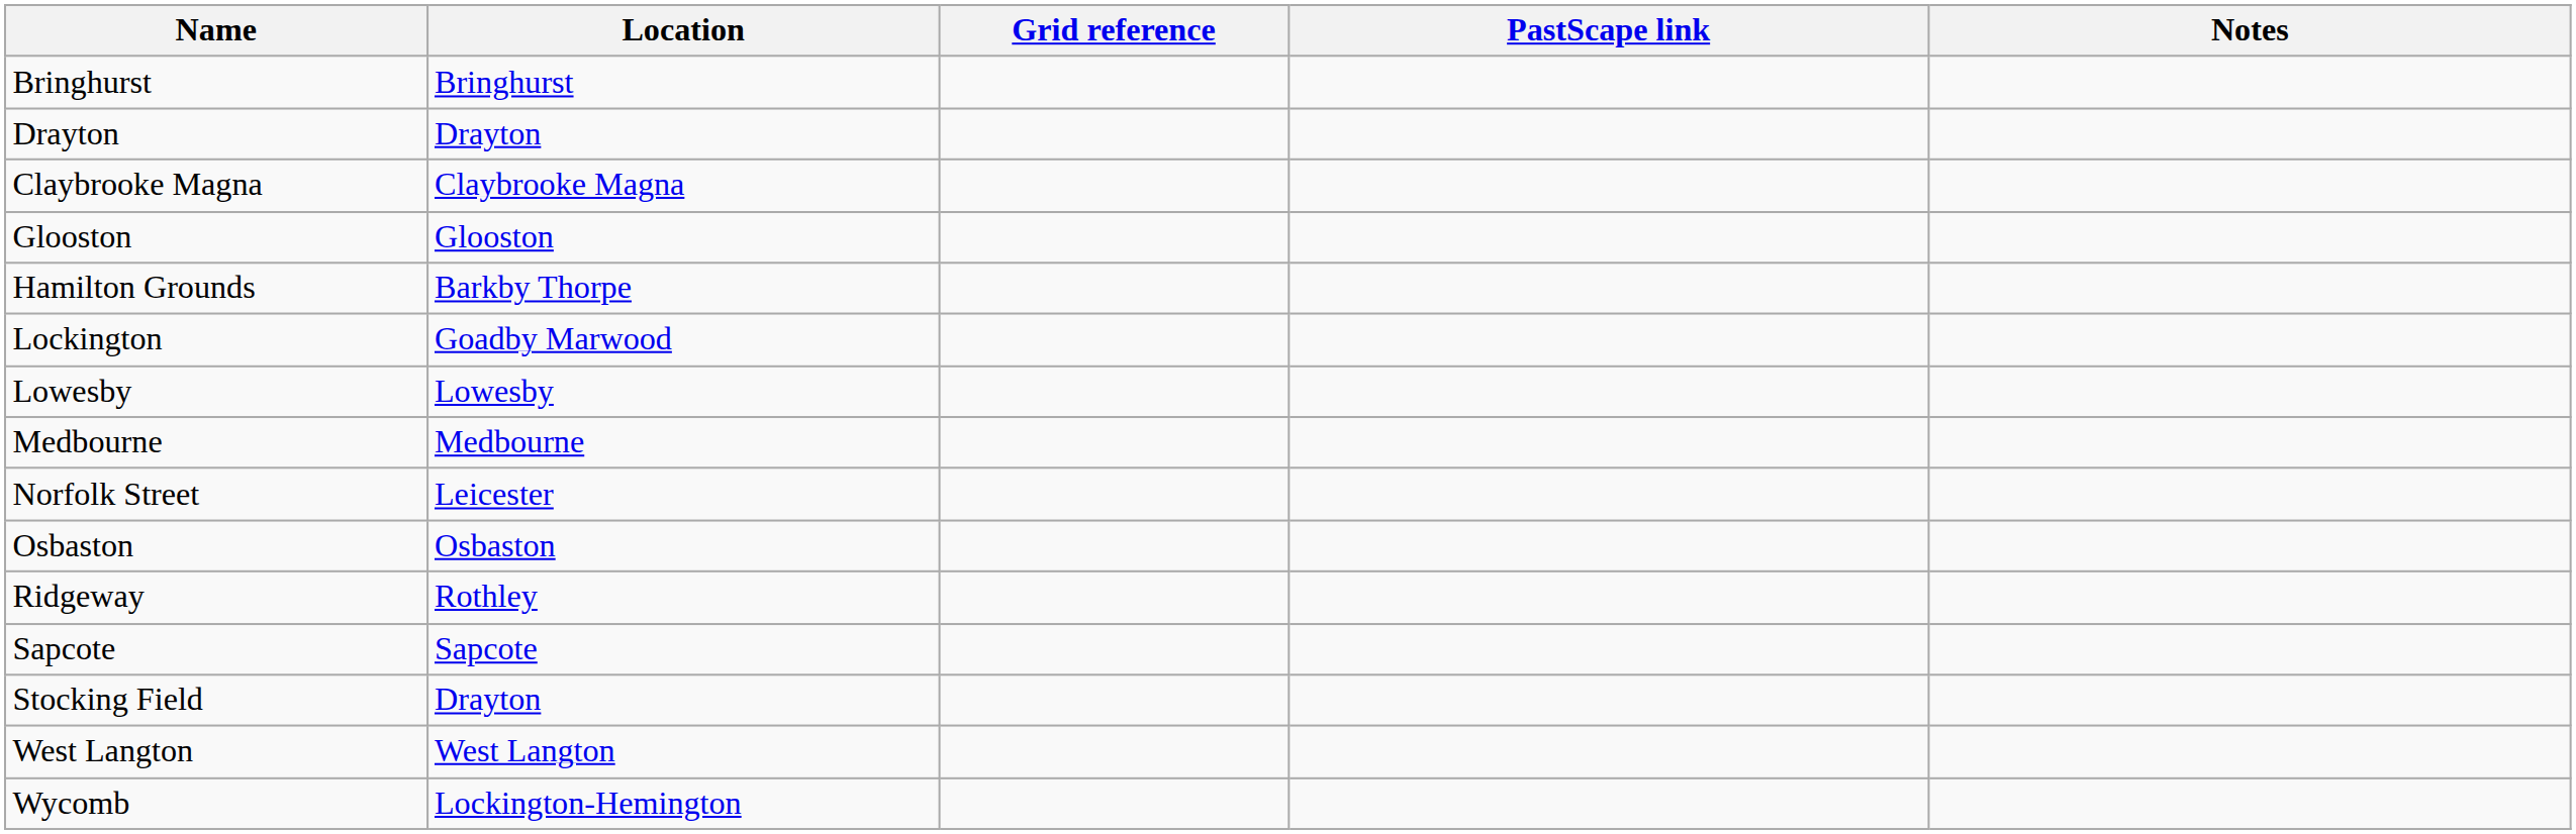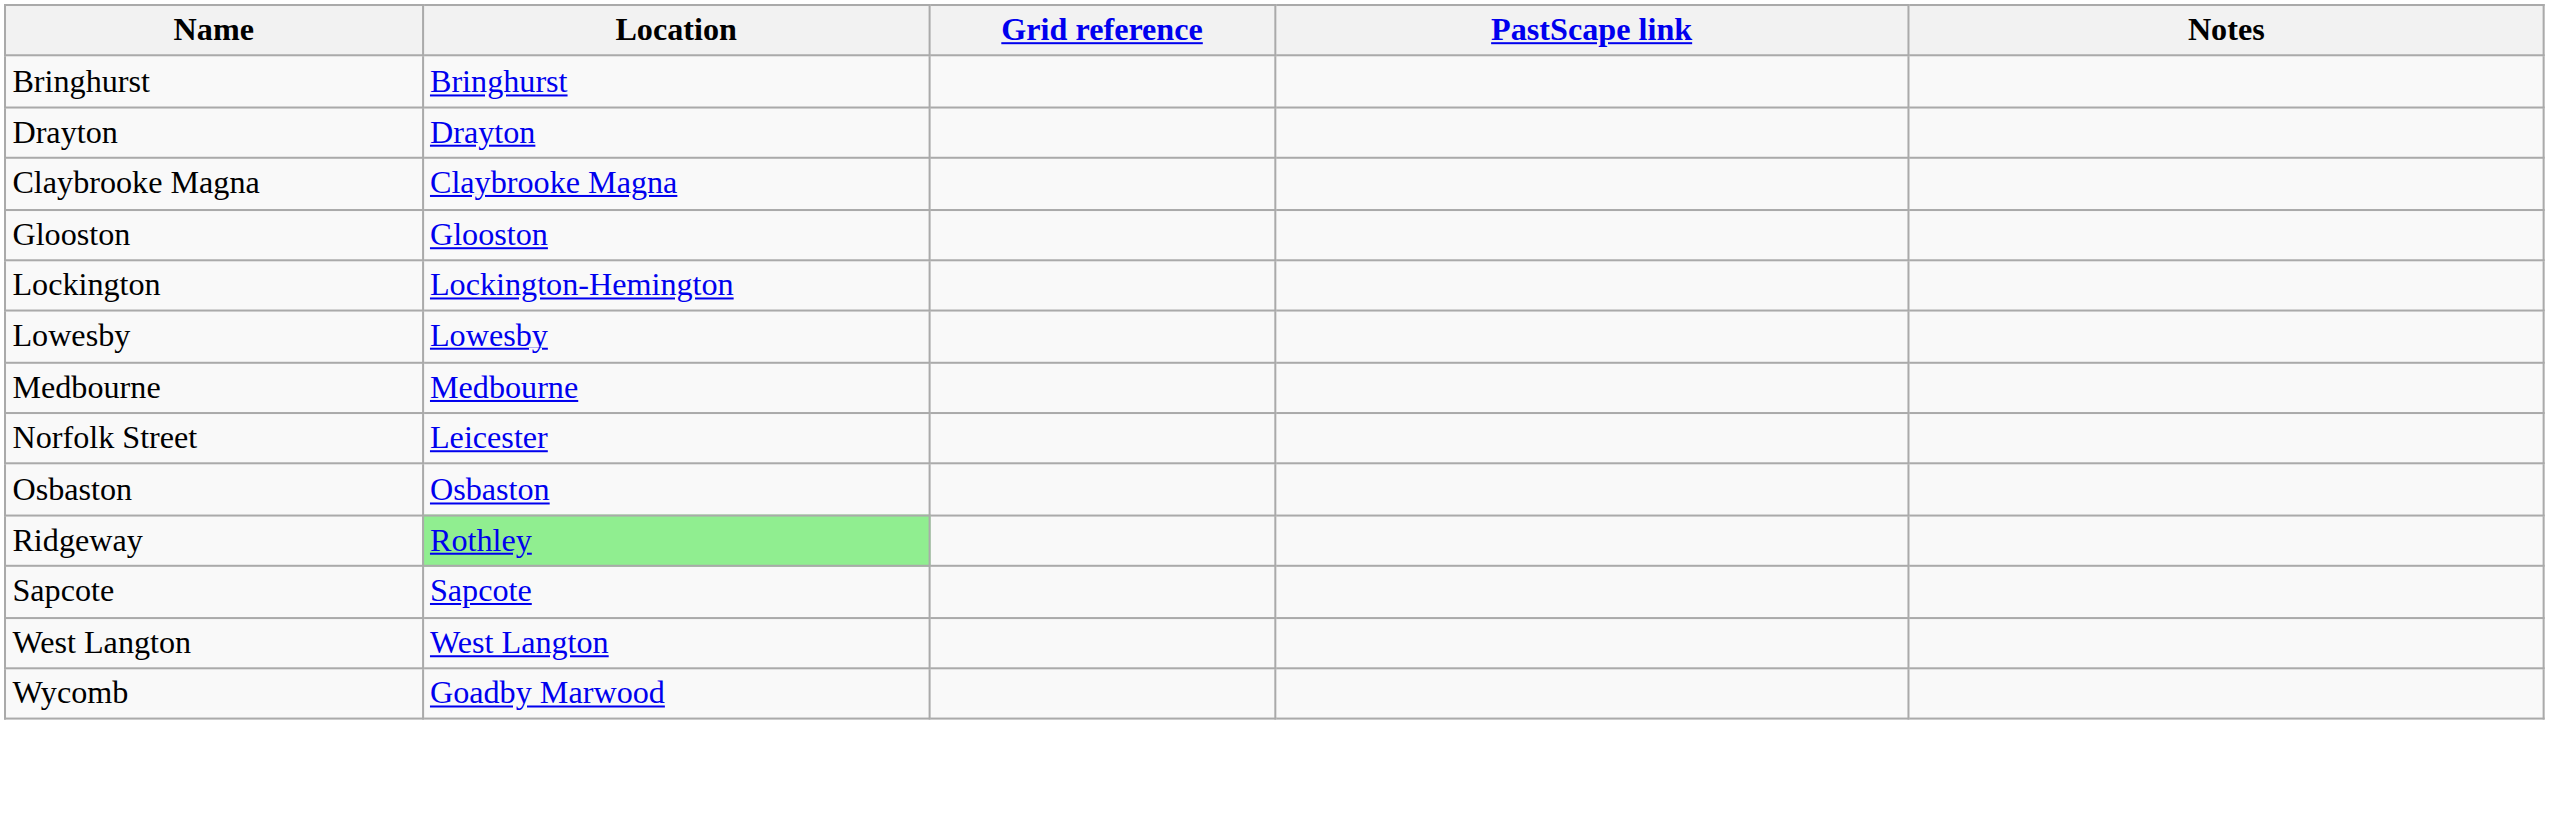- row: Hamilton Grounds | Barkby Thorpe
Lockington | Location: Goadby Marwood -> Lockington-Hemington
Ridgeway | Location: no background -> lightgreen background
- row: Stocking Field | Drayton
Wycomb | Location: Lockington-Hemington -> Goadby Marwood
